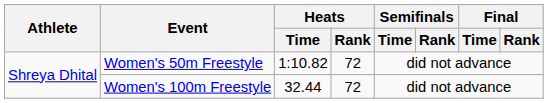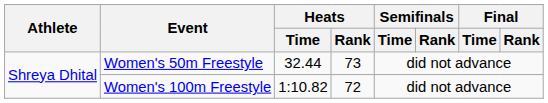Women's 50m Freestyle | Heats / Time: 1:10.82 -> 32.44
Women's 50m Freestyle | Heats / Rank: 72 -> 73
Women's 100m Freestyle | Heats / Time: 32.44 -> 1:10.82
